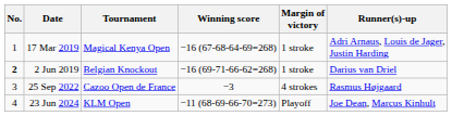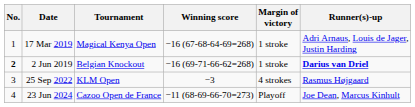2 Jun 2019 | Runner(s)-up: normal -> bold
25 Sep 2022 | Tournament: Cazoo Open de France -> KLM Open
23 Jun 2024 | Tournament: KLM Open -> Cazoo Open de France
